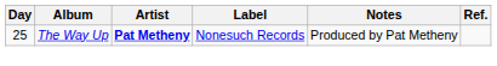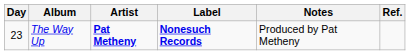The Way Up | Day: 25 -> 23
The Way Up | Label: normal -> bold
